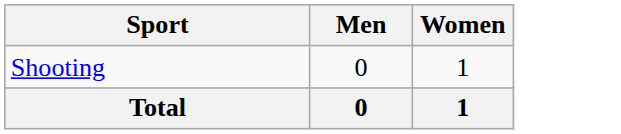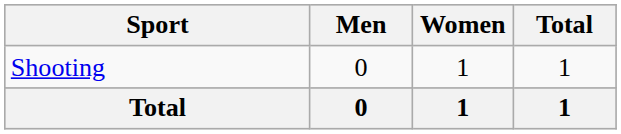+ column: Total | 1 | 1
